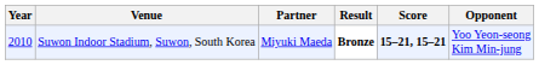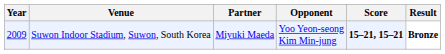columns swapped: Opponent <-> Result
Suwon Indoor Stadium, Suwon, South Korea | Year: 2010 -> 2009
